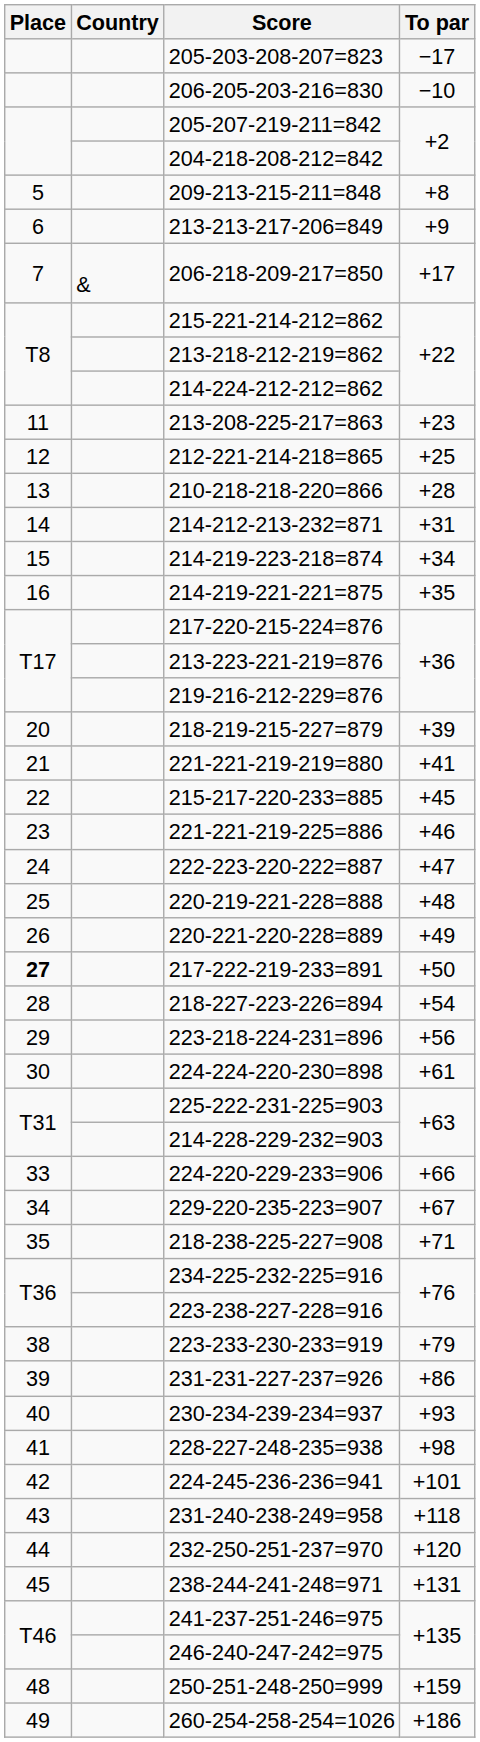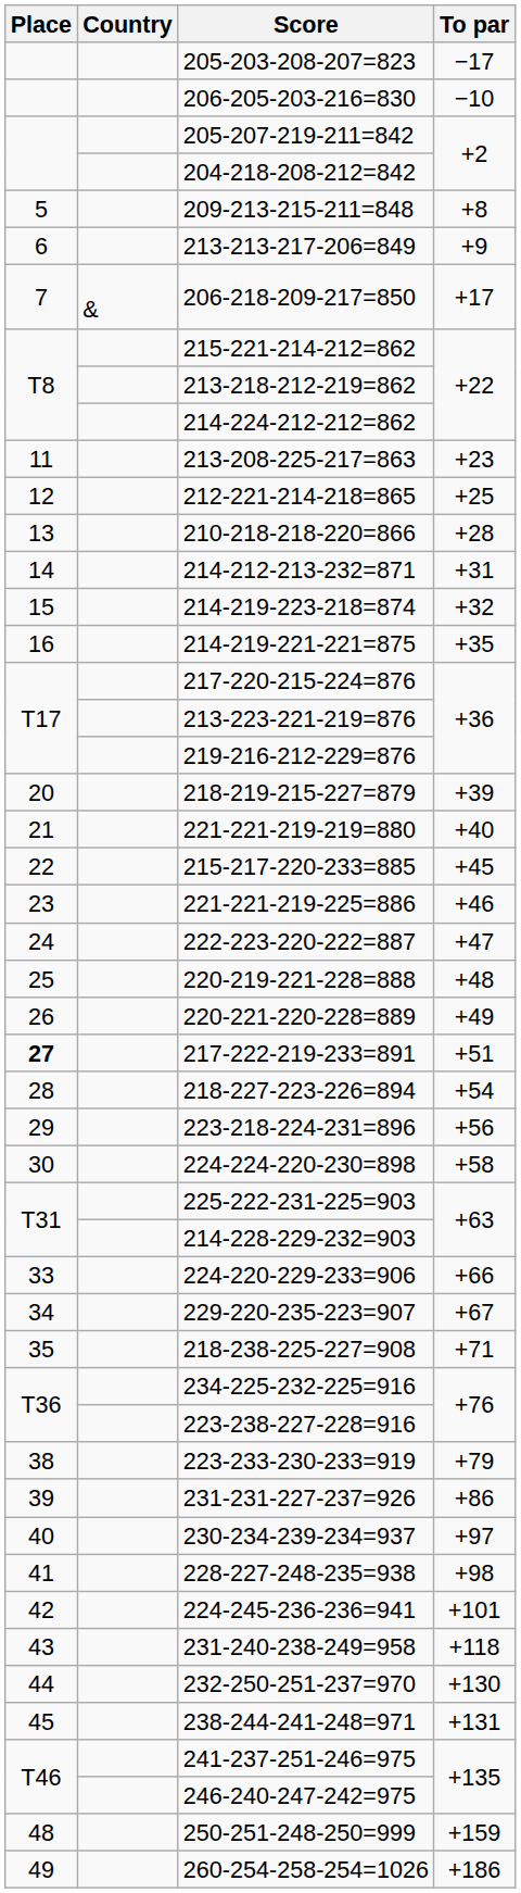214-219-223-218=874 | To par: +34 -> +32
221-221-219-219=880 | To par: +41 -> +40
217-222-219-233=891 | To par: +50 -> +51
224-224-220-230=898 | To par: +61 -> +58
230-234-239-234=937 | To par: +93 -> +97
232-250-251-237=970 | To par: +120 -> +130
